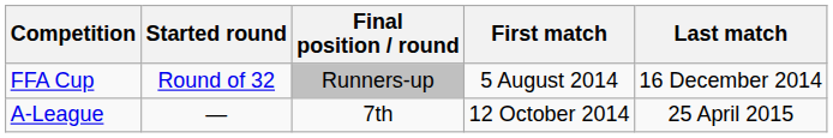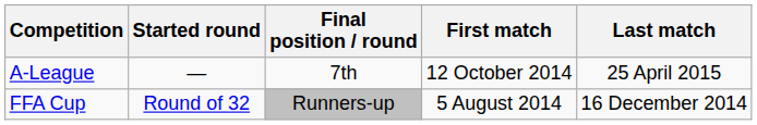rows swapped: A-League <-> FFA Cup
